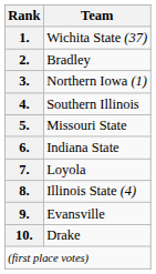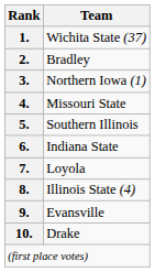4. | Team: Southern Illinois -> Missouri State
5. | Team: Missouri State -> Southern Illinois
